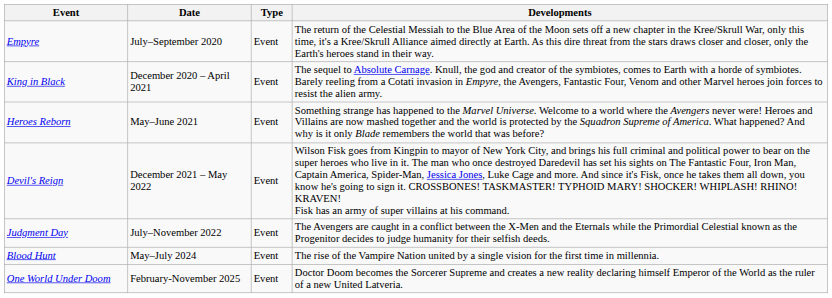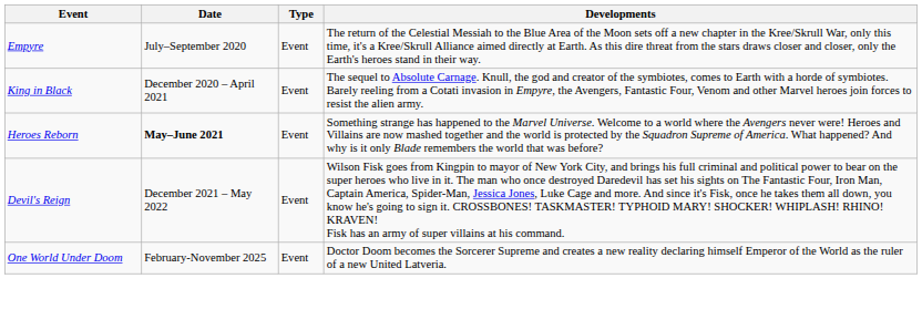Heroes Reborn | Date: normal -> bold
- row: Judgment Day | July–November 2022 | Event | The Avengers are caught in a conflict between the X-Men and the Eternals while the Primordial Celestial known as the Progenitor decides to judge humanity for their selfish deeds.
- row: Blood Hunt | May–July 2024 | Event | The rise of the Vampire Nation united by a single vision for the first time in millennia.
